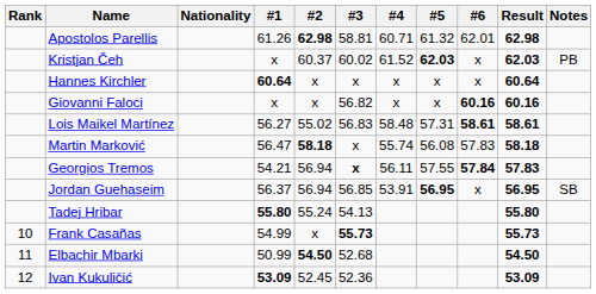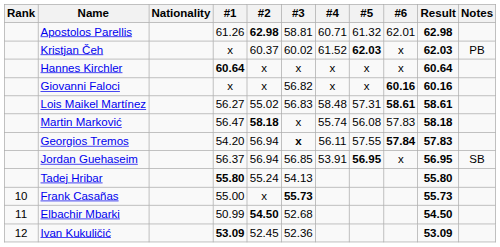Georgios Tremos | #1: 54.21 -> 54.20
Frank Casañas | #1: 54.99 -> 55.00
